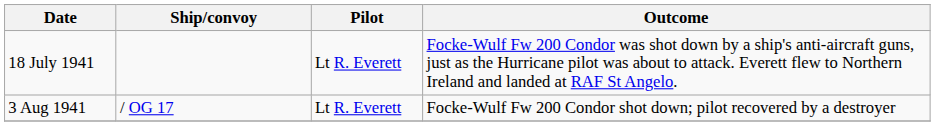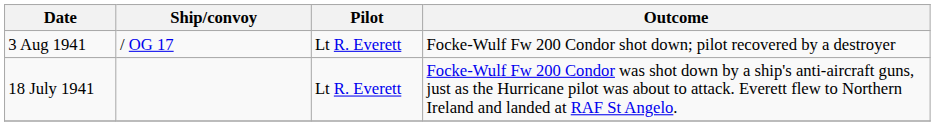rows swapped: 18 July 1941 <-> 3 Aug 1941
